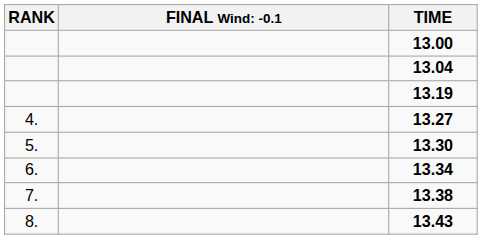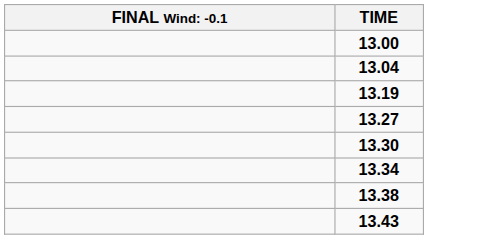- column: RANK | 4. | 5. | 6. | 7. | 8.
